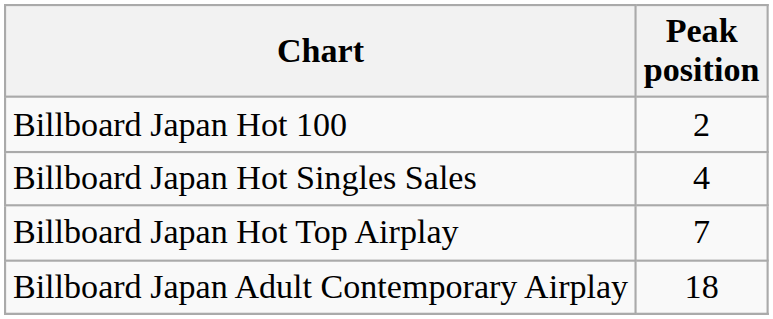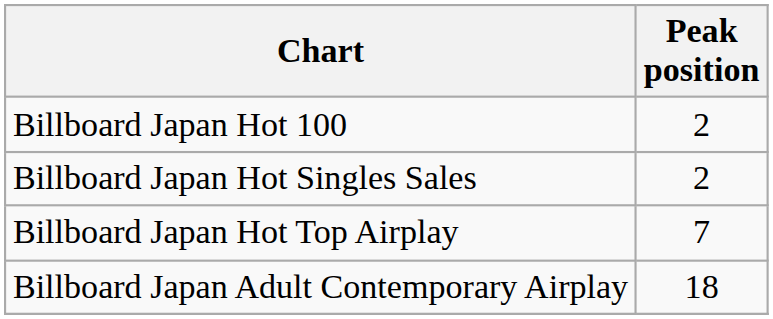Billboard Japan Hot Singles Sales | Peak position: 4 -> 2
